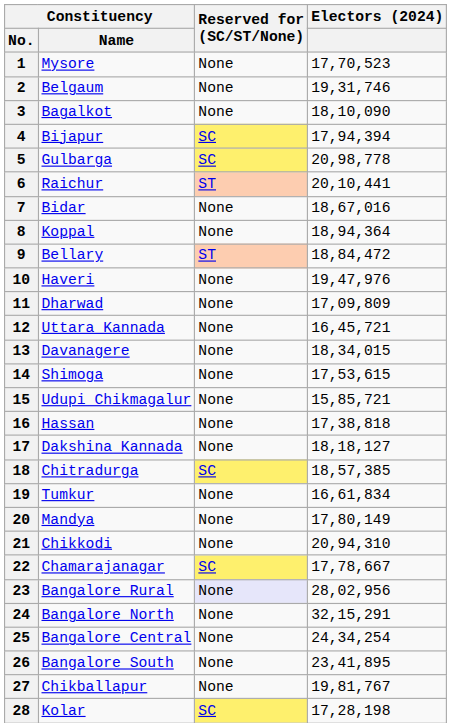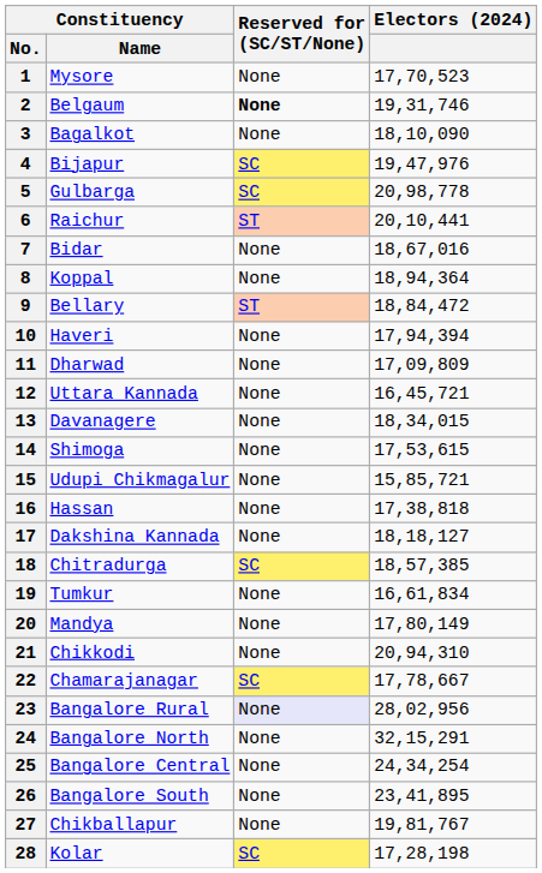2 | Reserved for (SC/ST/None): normal -> bold
4 | Electors (2024): 17,94,394 -> 19,47,976
10 | Electors (2024): 19,47,976 -> 17,94,394
